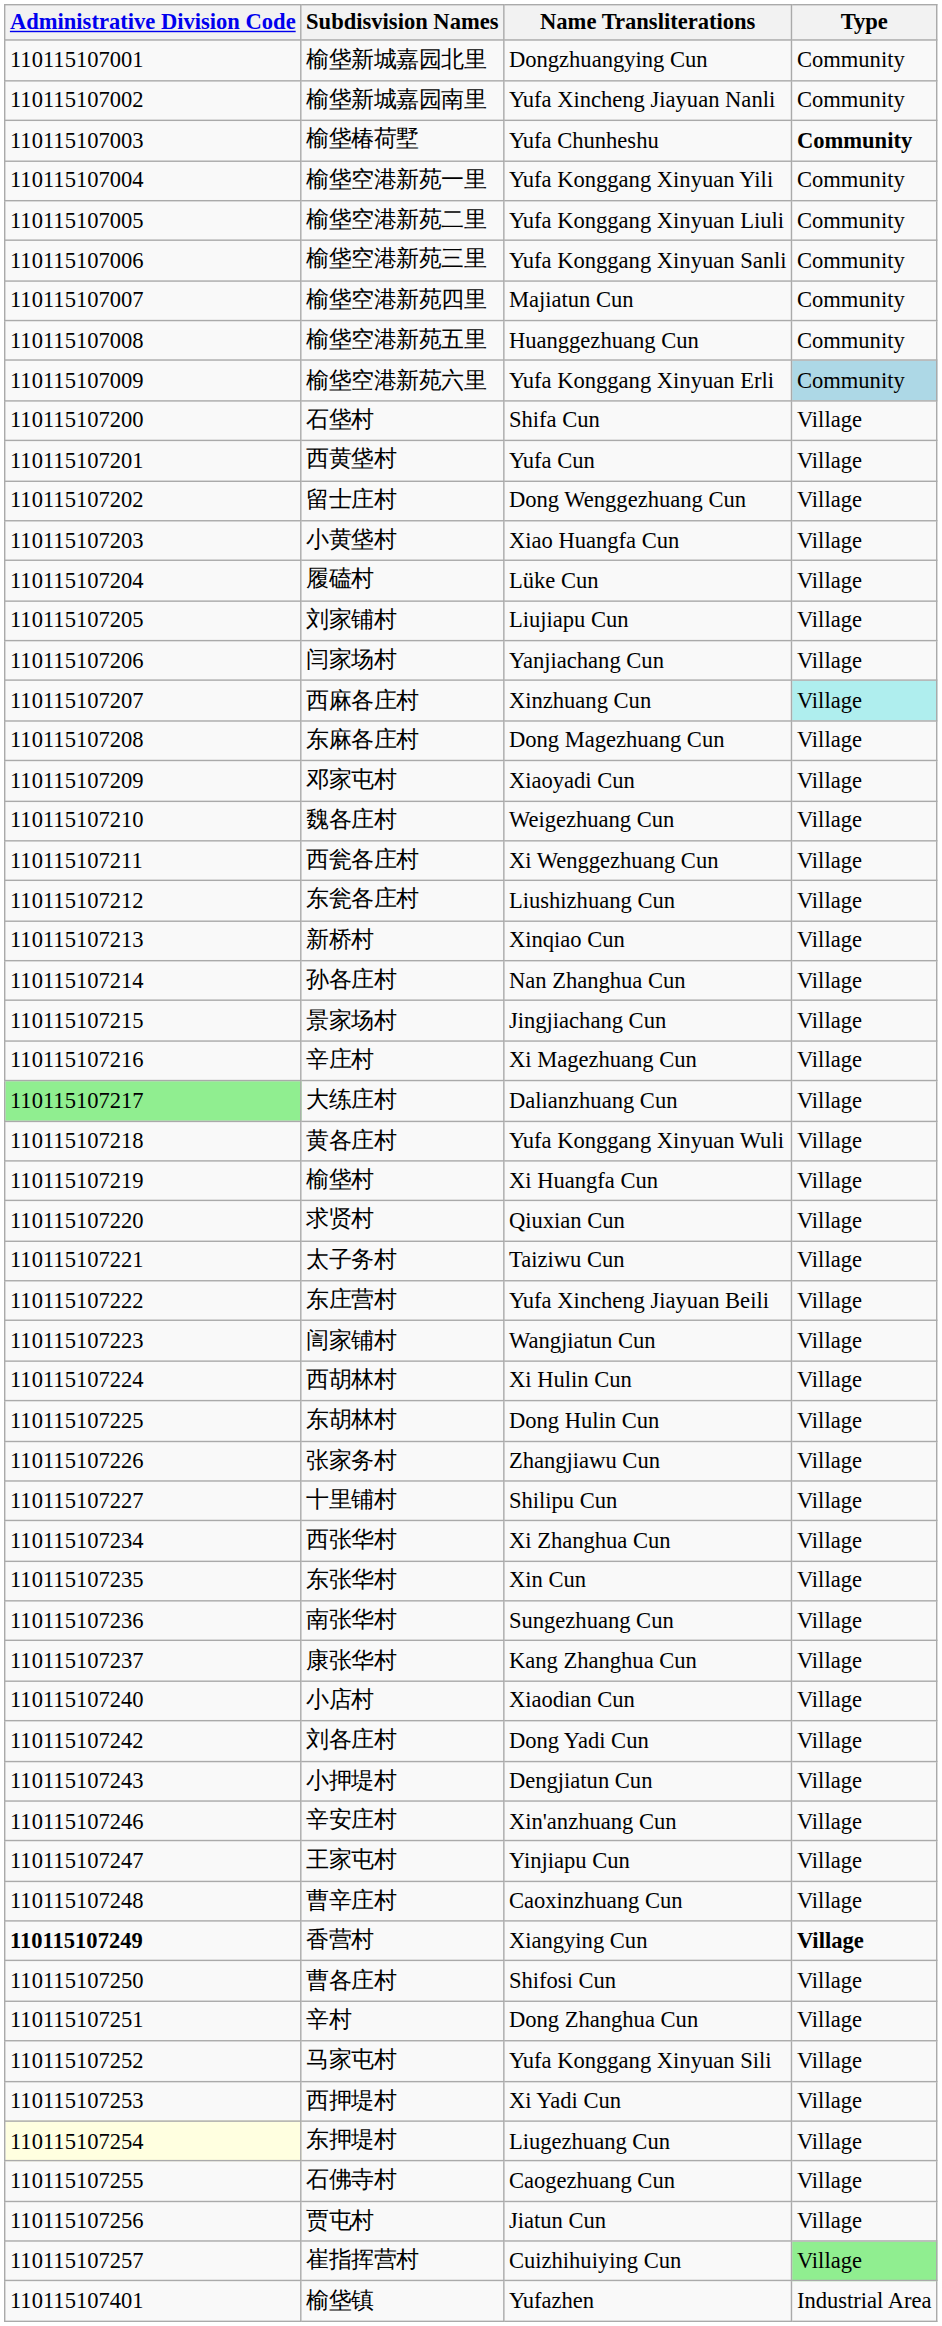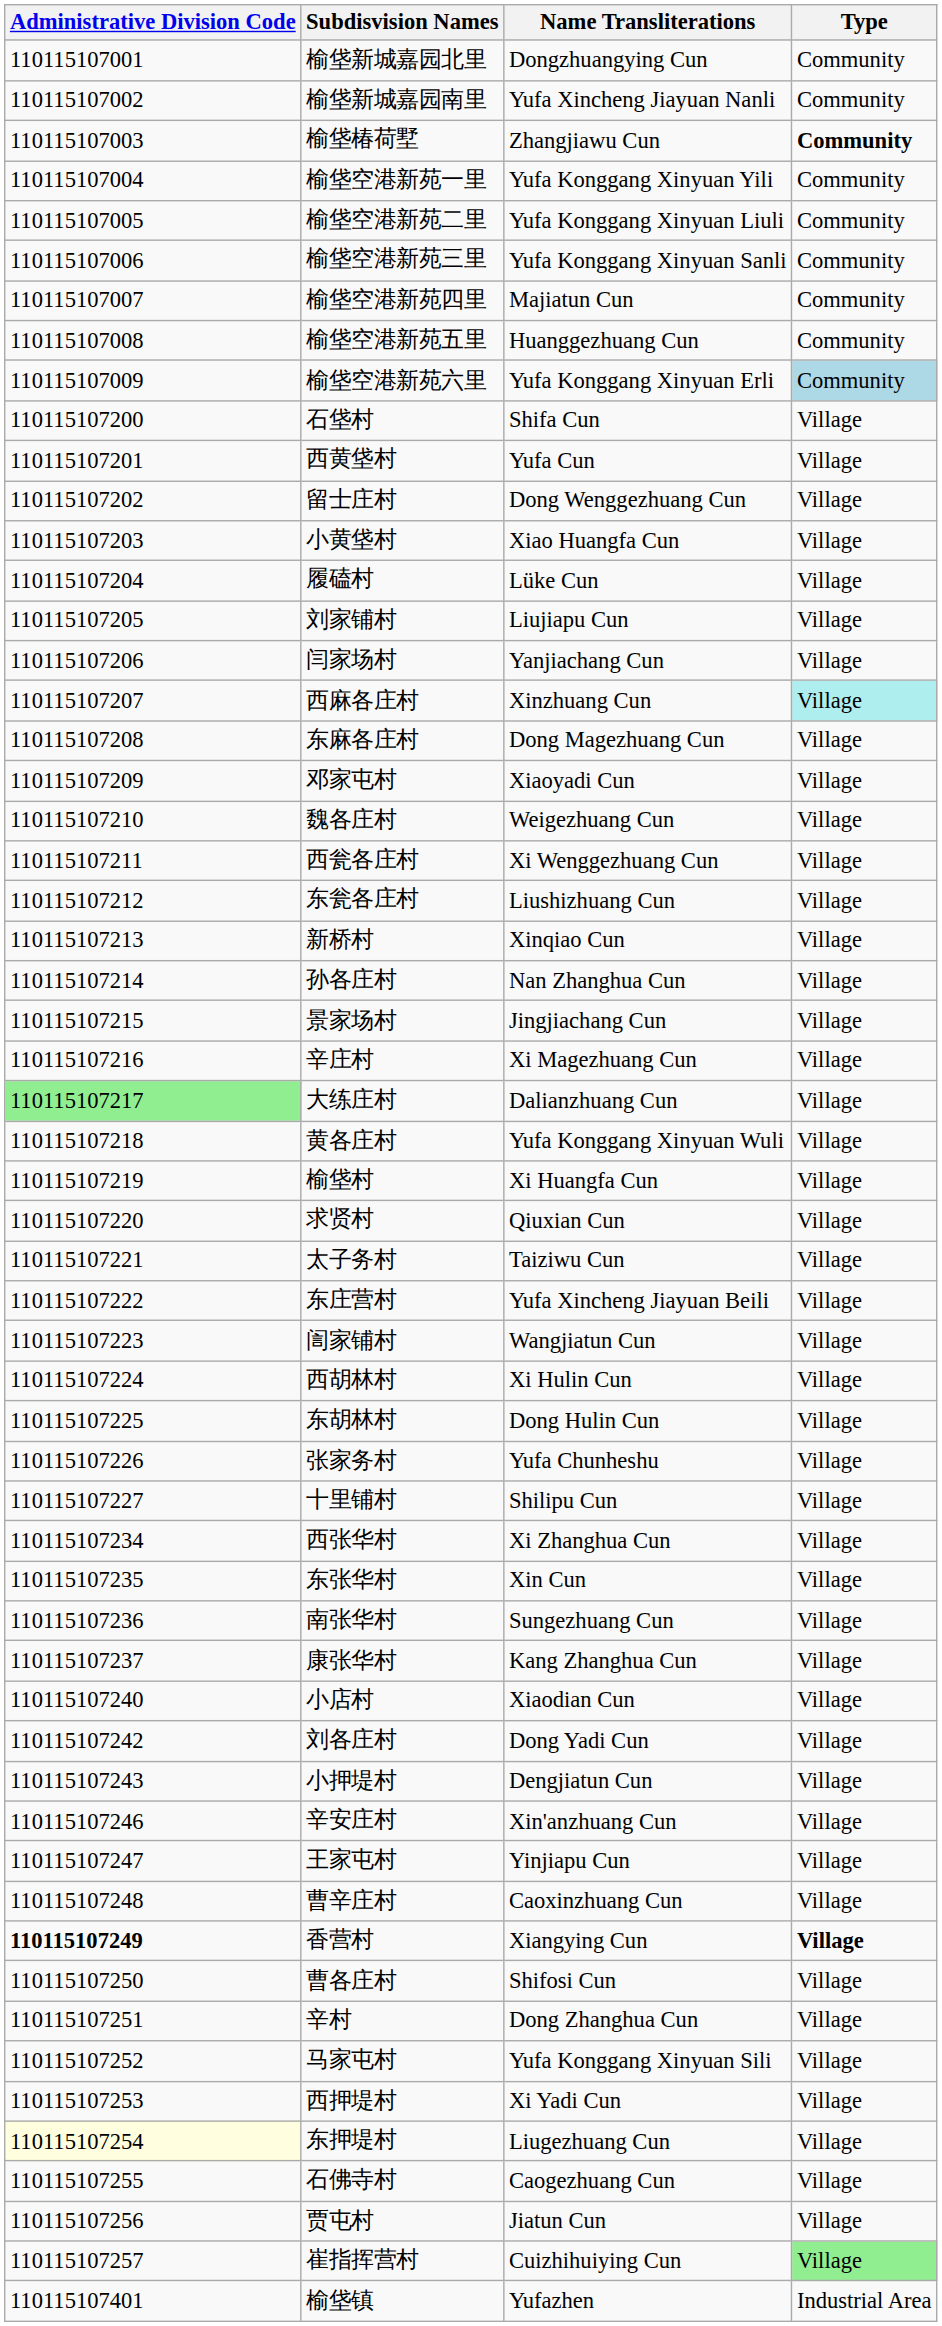榆垡椿荷墅 | Name Transliterations: Yufa Chunheshu -> Zhangjiawu Cun
张家务村 | Name Transliterations: Zhangjiawu Cun -> Yufa Chunheshu
